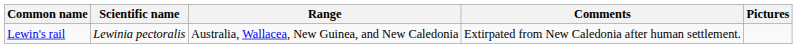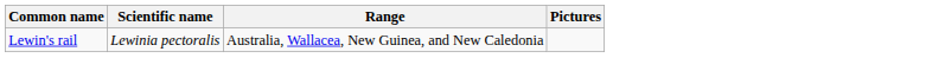- column: Comments | Extirpated from New Caledonia after human settlement.
